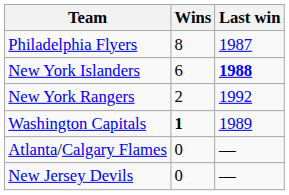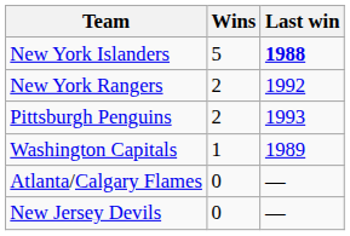- row: Philadelphia Flyers | 8 | 1987
New York Islanders | Wins: 6 -> 5
+ row: Pittsburgh Penguins | 2 | 1993
Washington Capitals | Wins: bold -> normal
